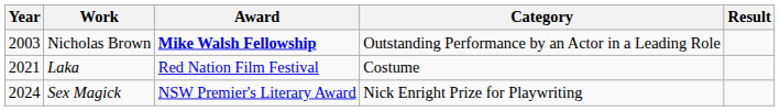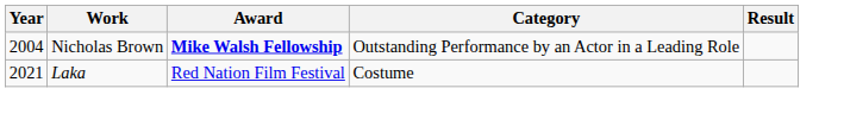Nicholas Brown | Year: 2003 -> 2004
- row: 2024 | Sex Magick | NSW Premier's Literary Award | Nick Enright Prize for Playwriting
